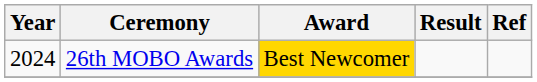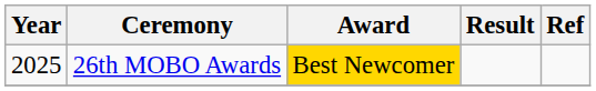26th MOBO Awards | Year: 2024 -> 2025
